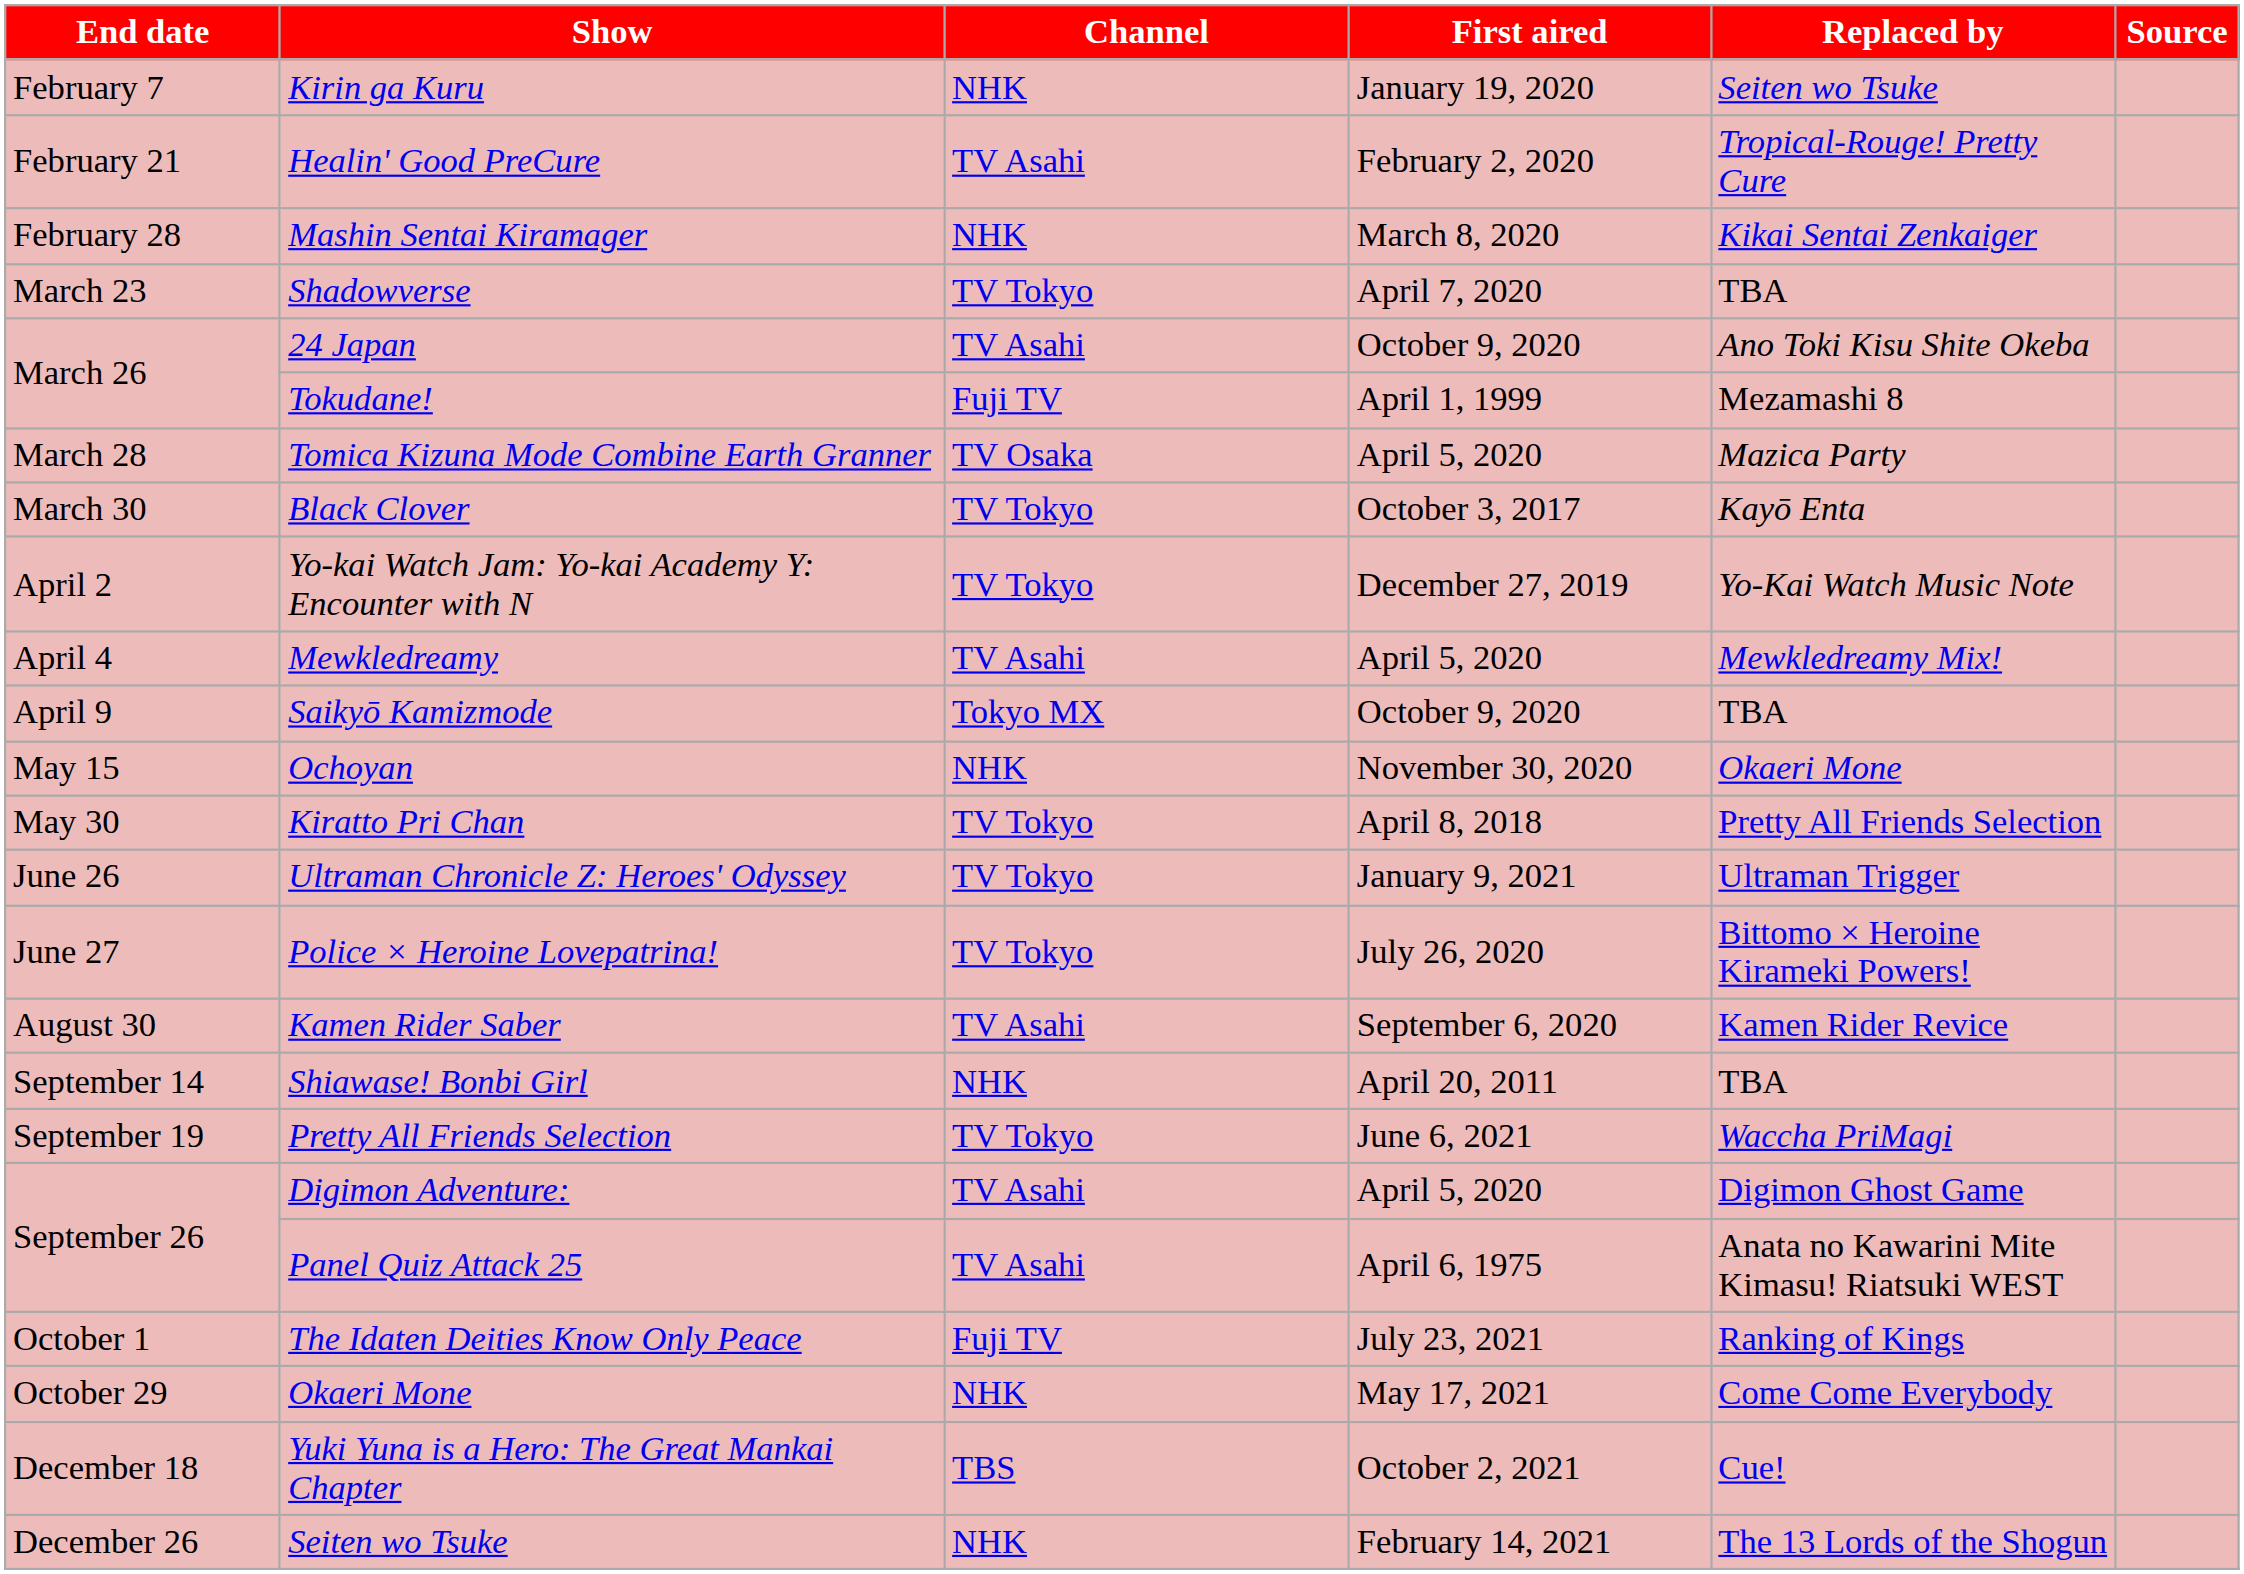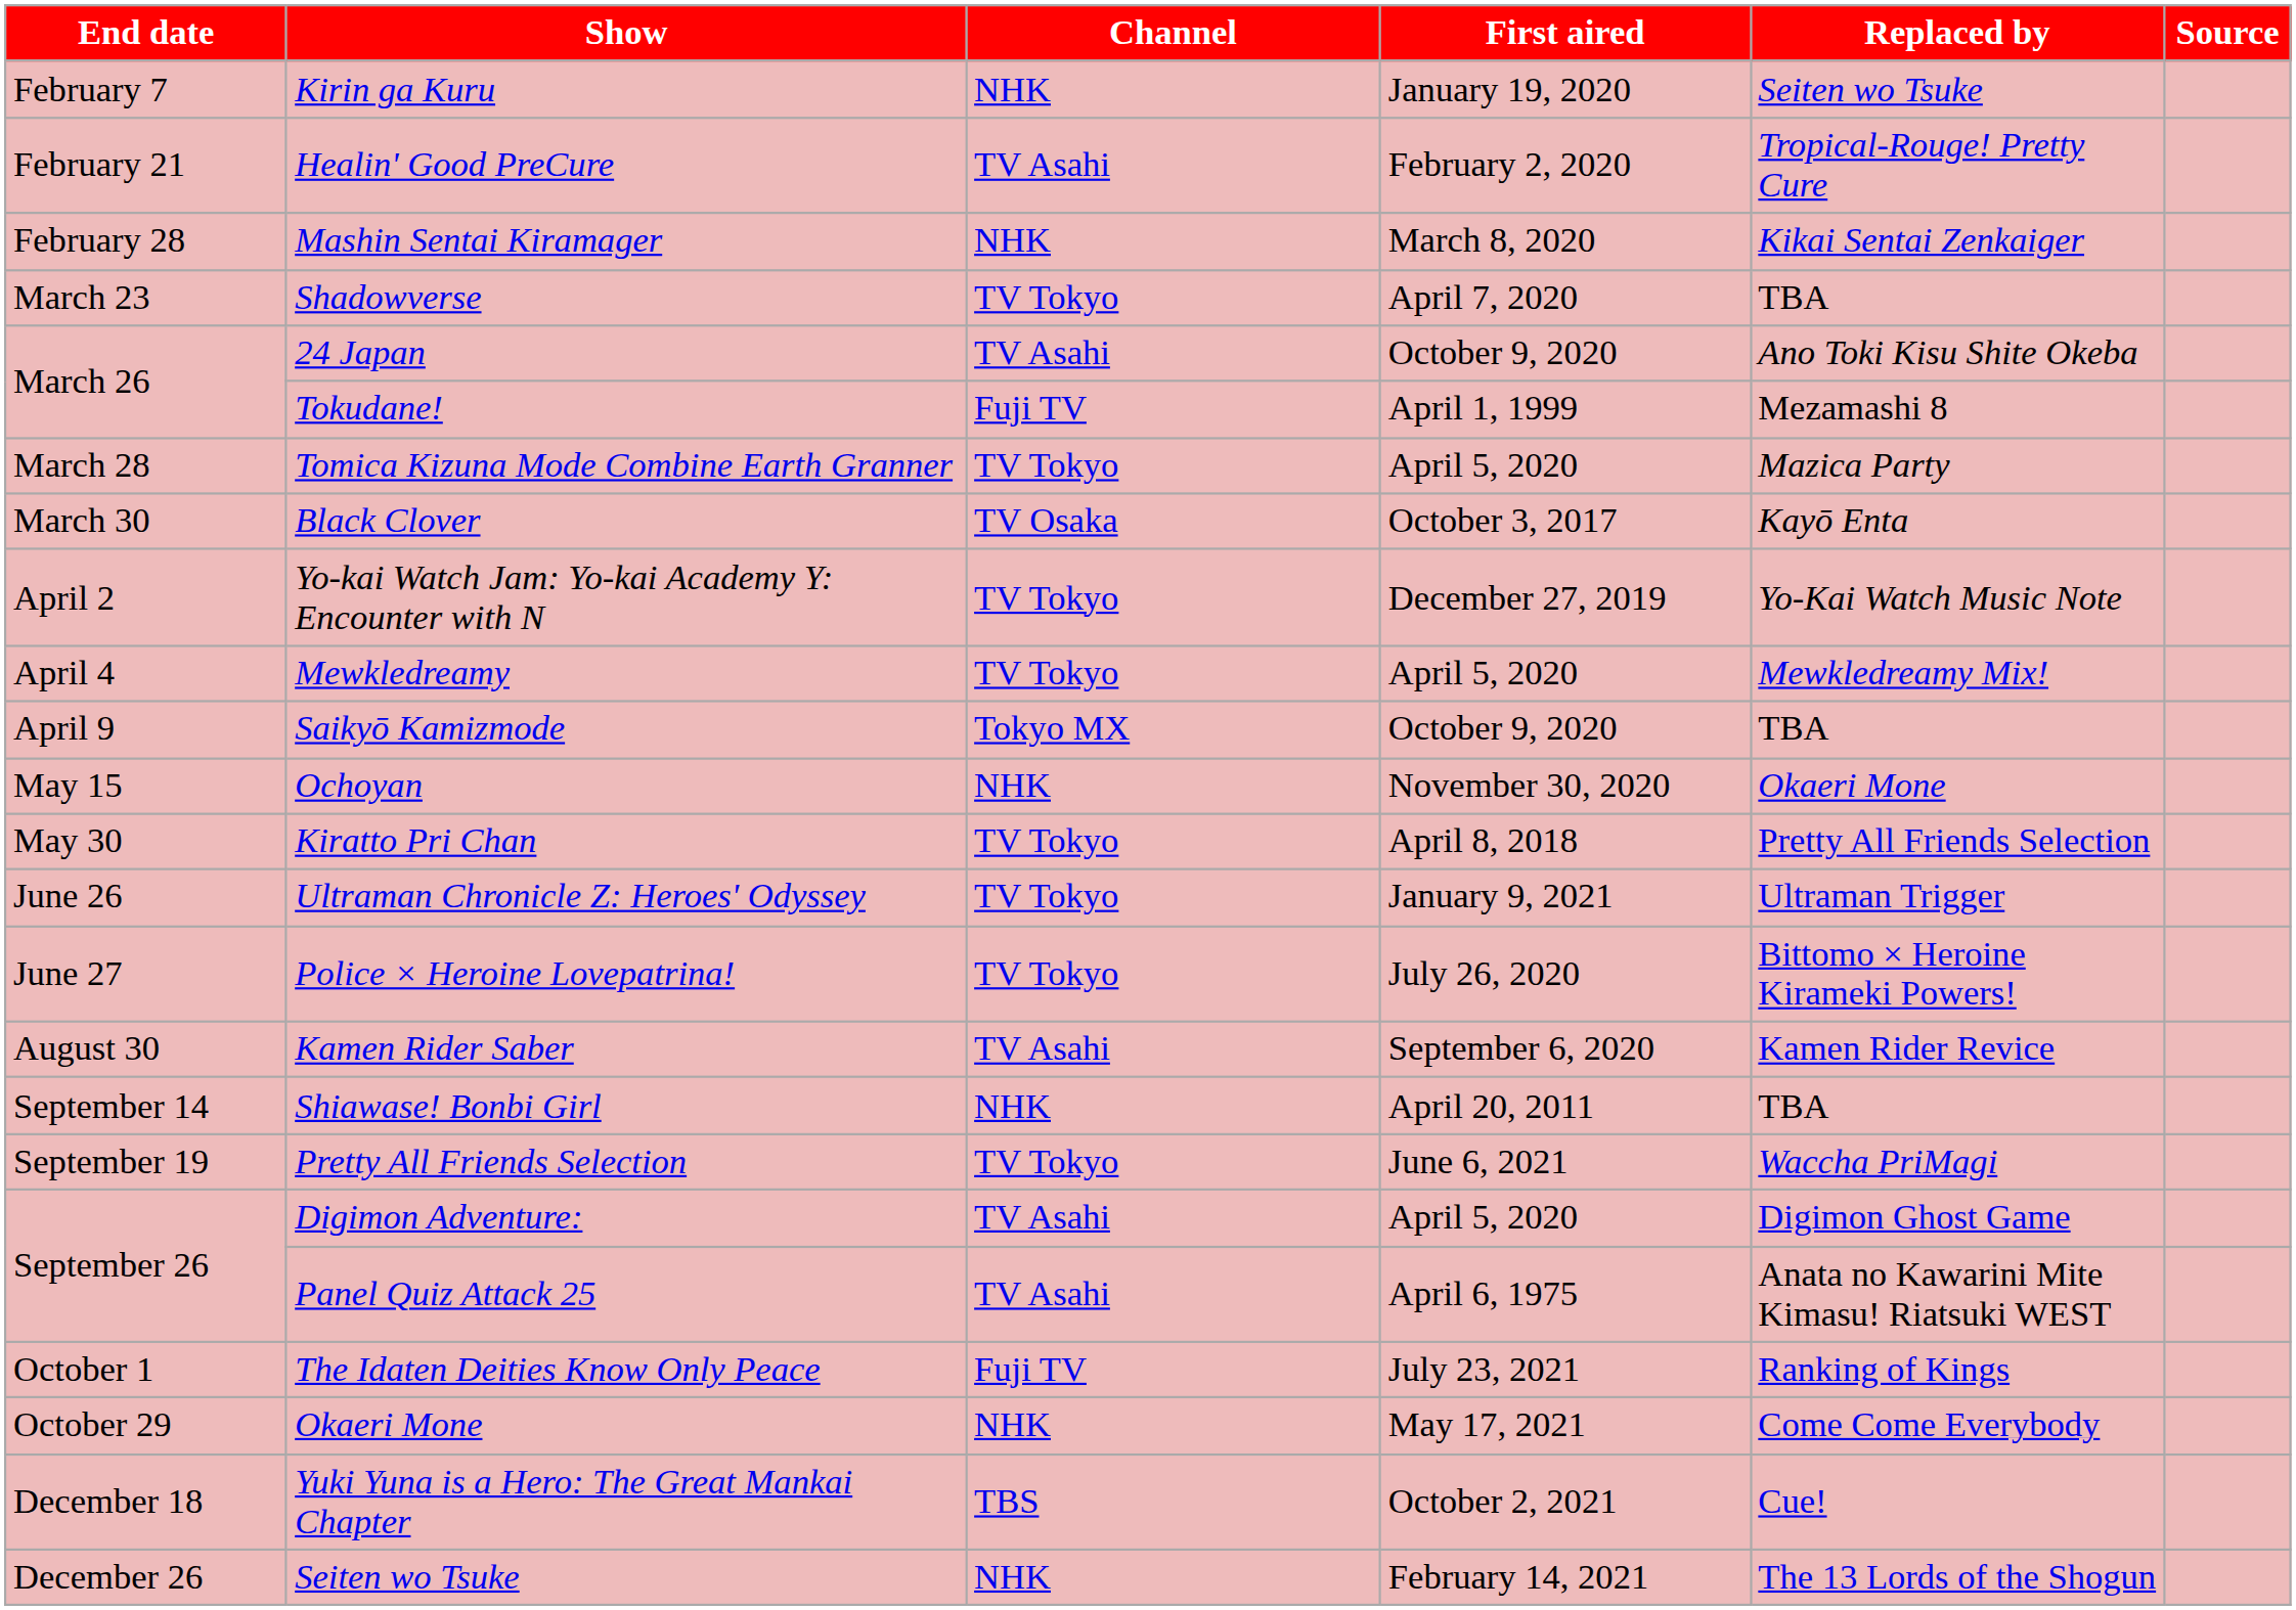Tomica Kizuna Mode Combine Earth Granner | Channel: TV Osaka -> TV Tokyo
Black Clover | Channel: TV Tokyo -> TV Osaka
Mewkledreamy | Channel: TV Asahi -> TV Tokyo
